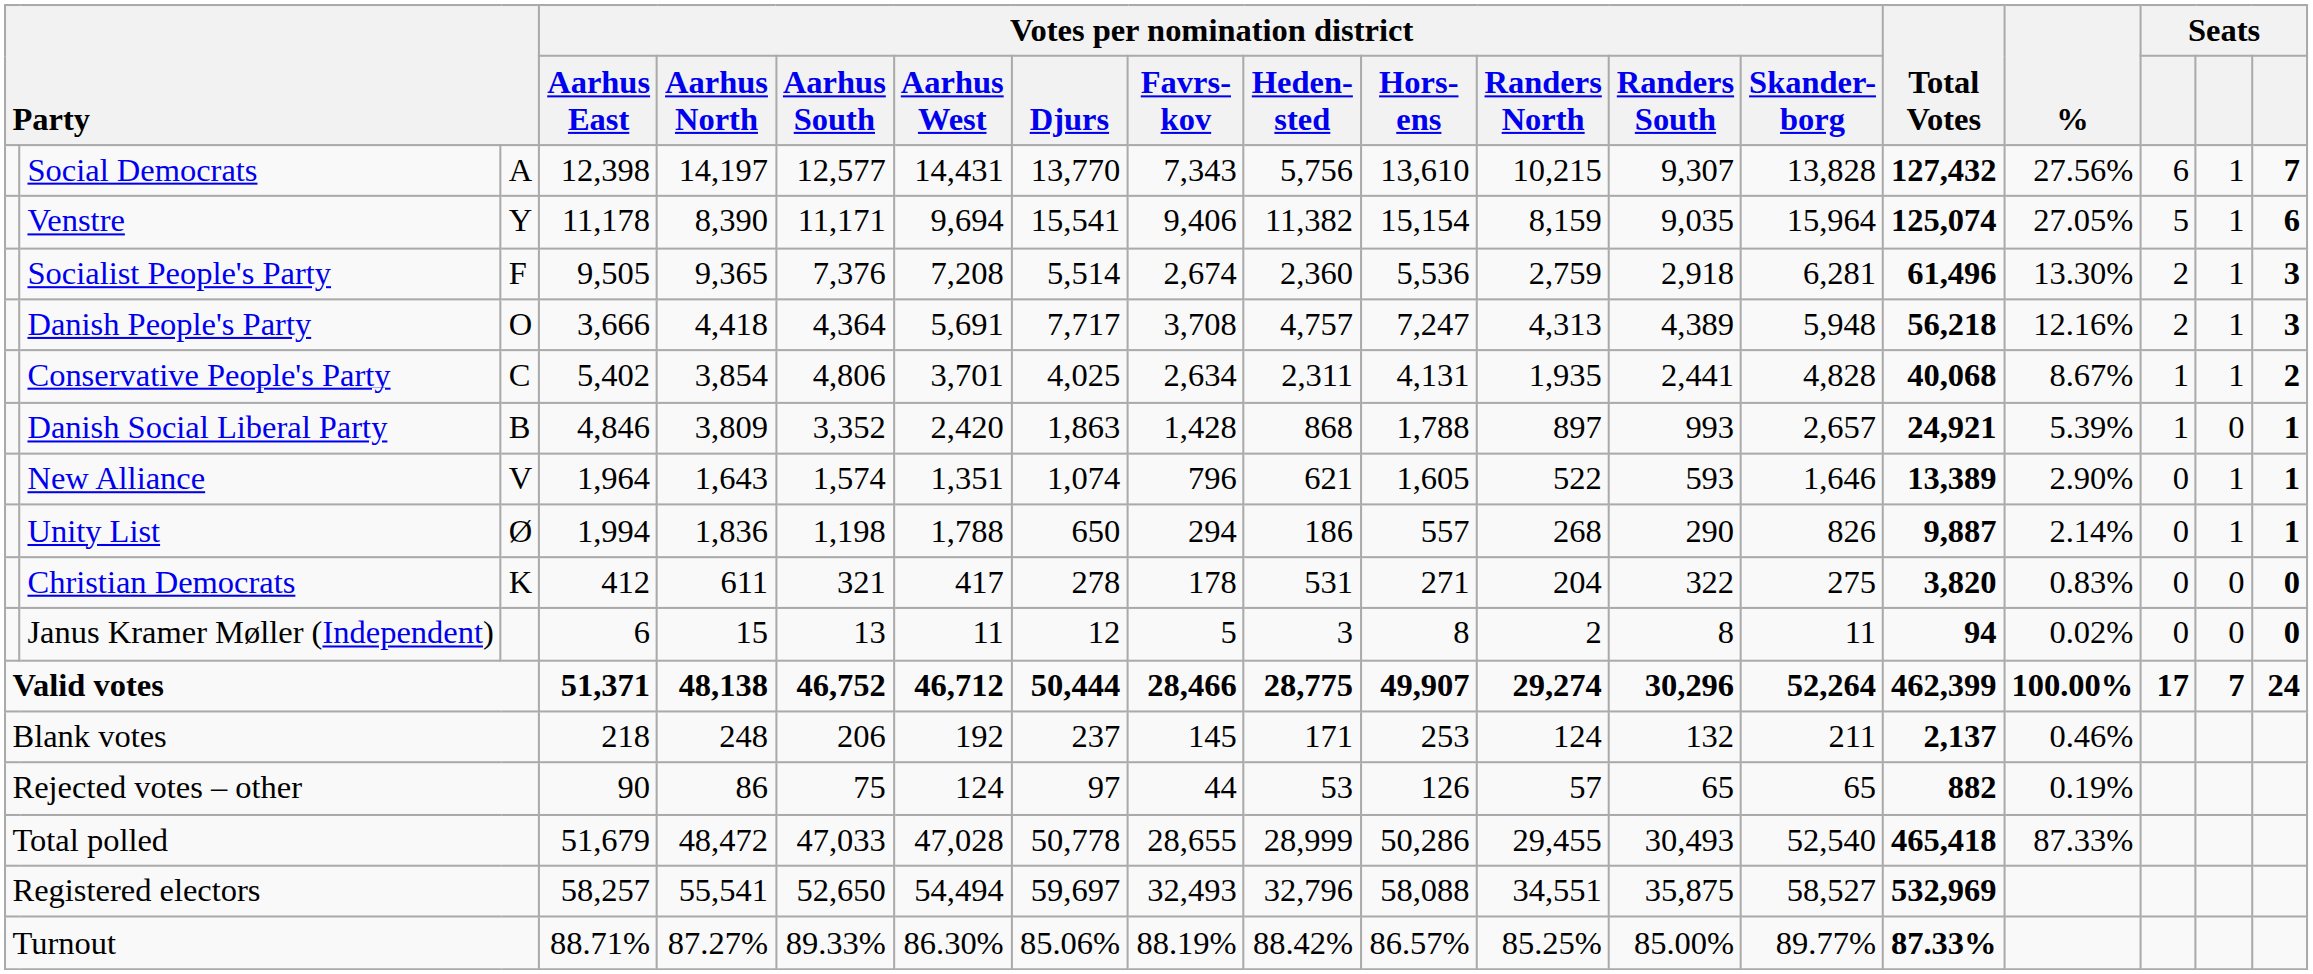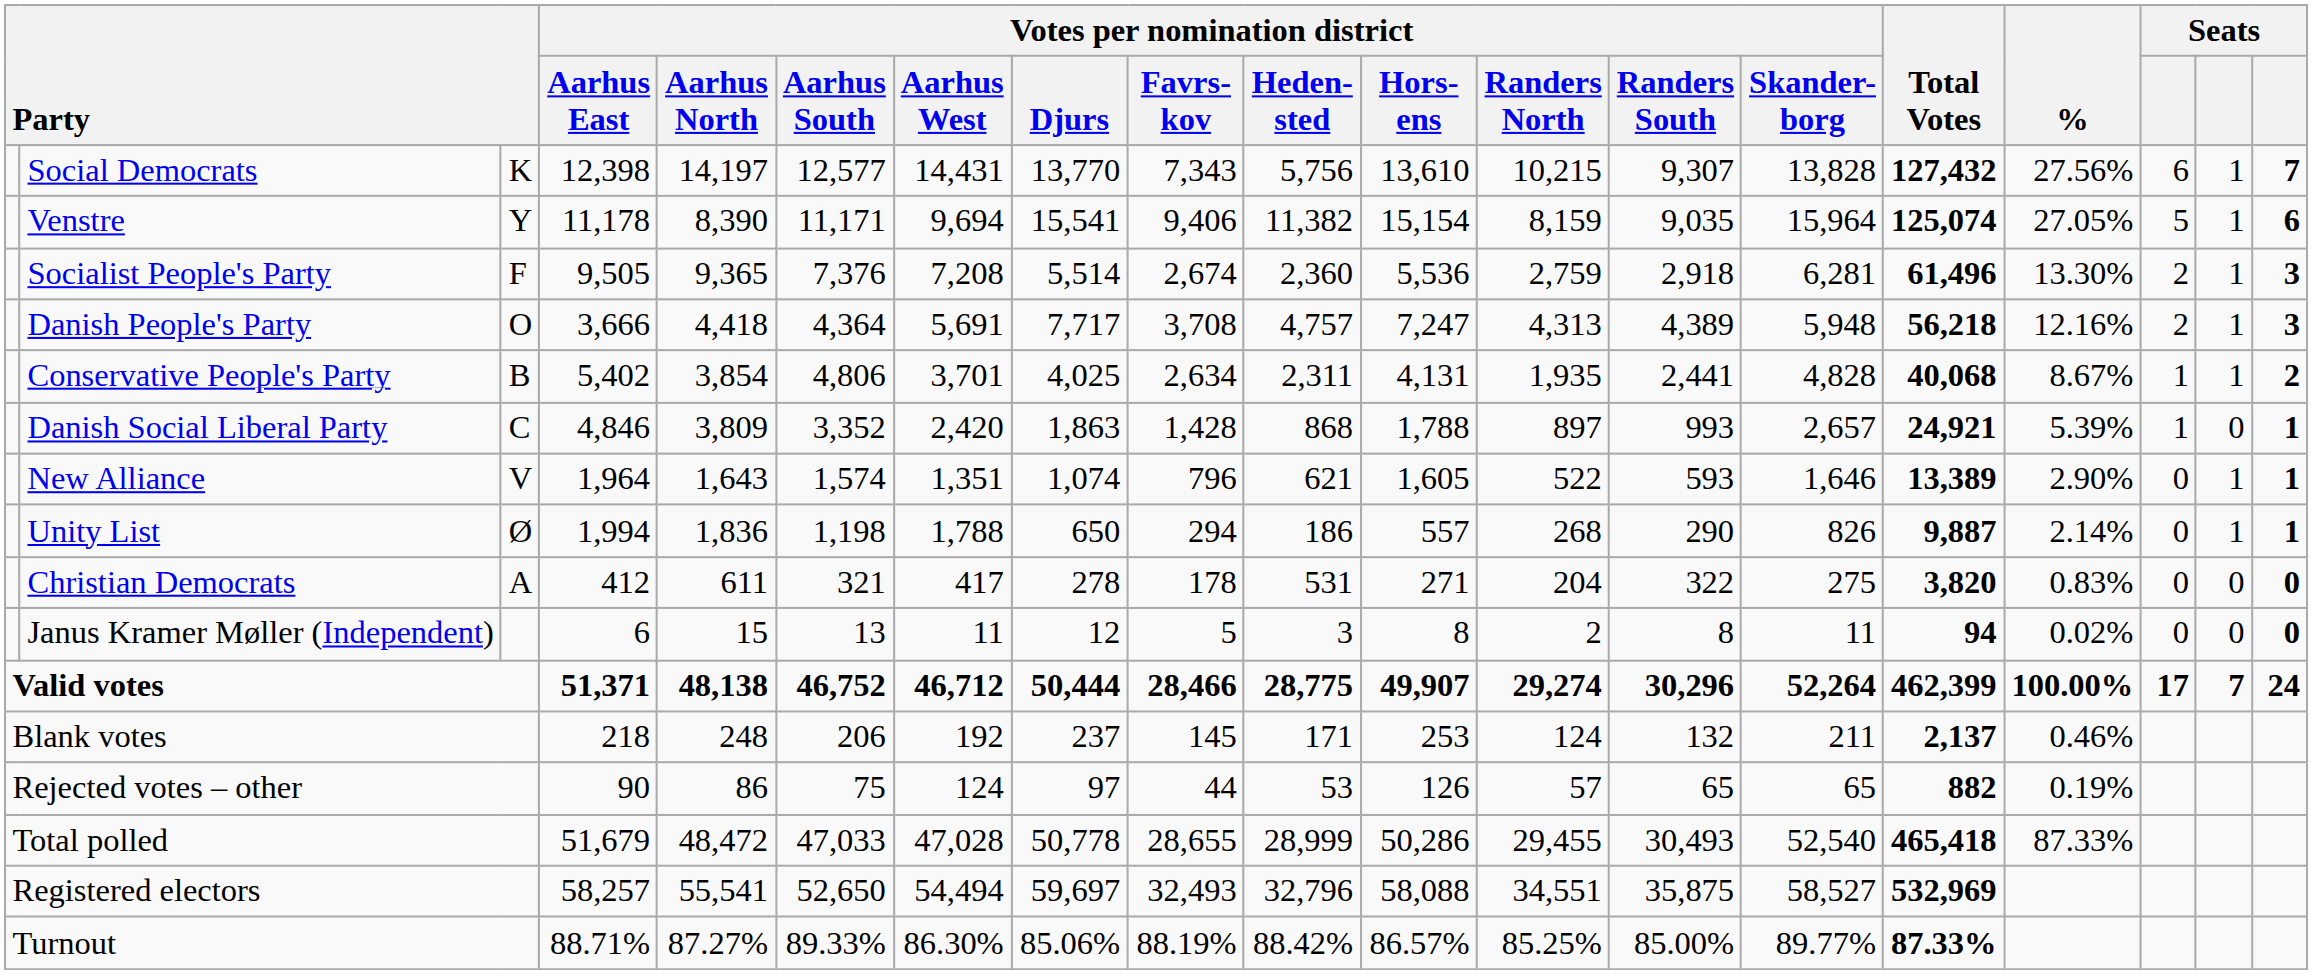Social Democrats | column 3: A -> K
Conservative People's Party | column 3: C -> B
Danish Social Liberal Party | column 3: B -> C
Christian Democrats | column 3: K -> A
